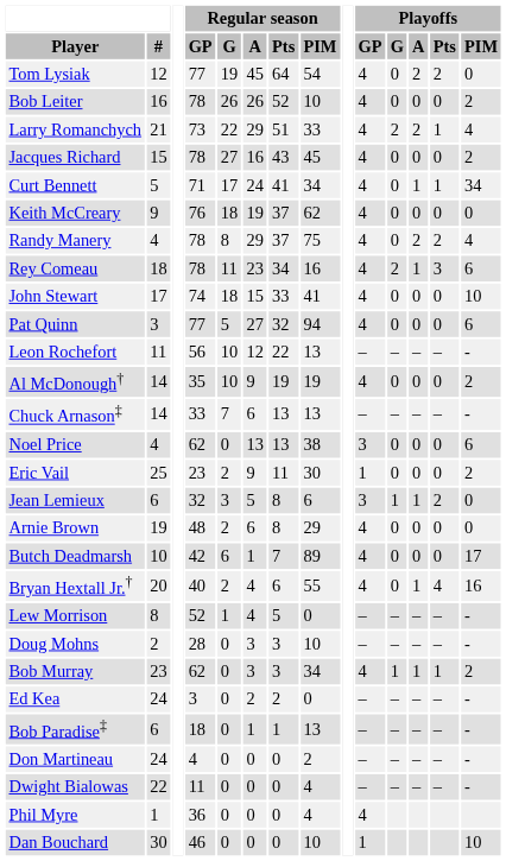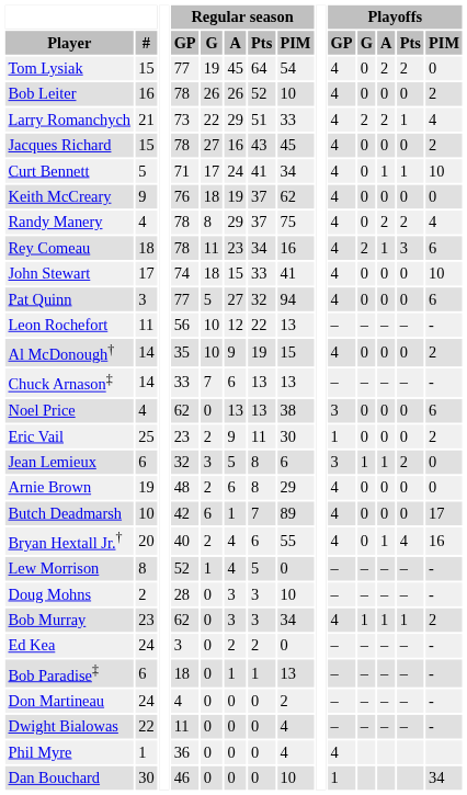Tom Lysiak | #: 12 -> 15
Curt Bennett | Playoffs / PIM: 34 -> 10
Al McDonough† | Regular season / PIM: 19 -> 15
Dan Bouchard | Playoffs / PIM: 10 -> 34
